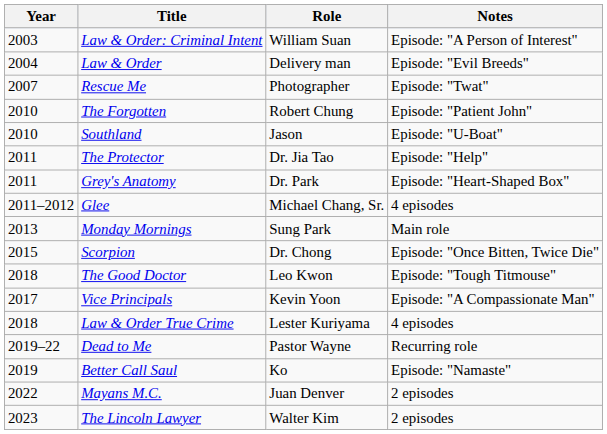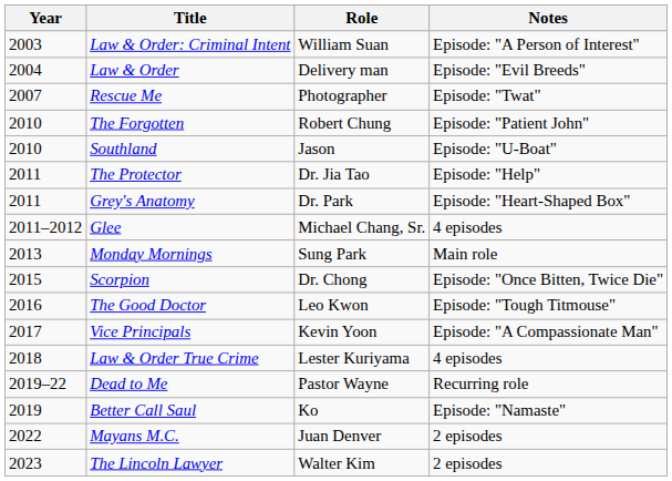The Good Doctor | Year: 2018 -> 2016
